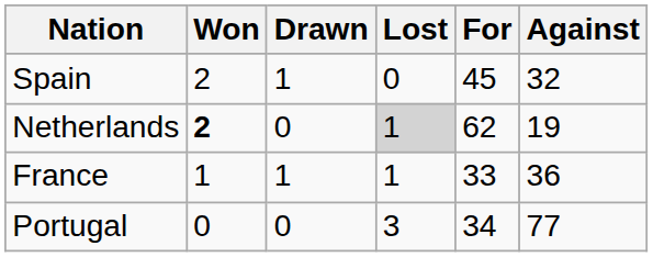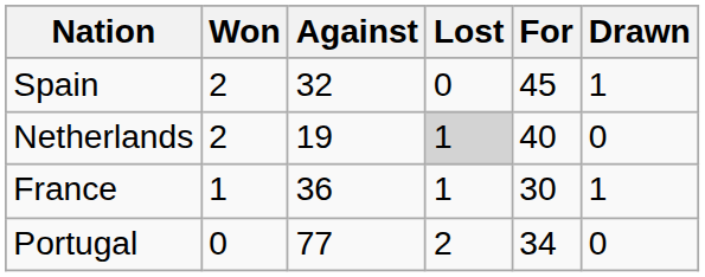columns swapped: Drawn <-> Against
Netherlands | Won: bold -> normal
Netherlands | For: 62 -> 40
France | For: 33 -> 30
Portugal | Lost: 3 -> 2
